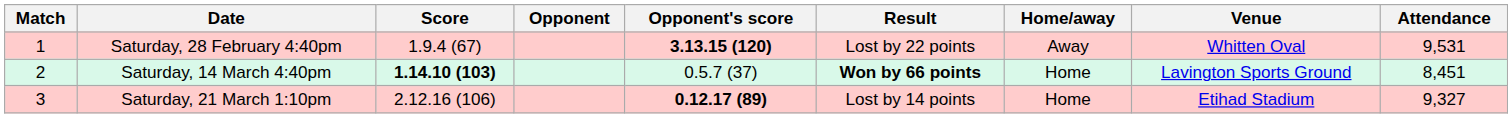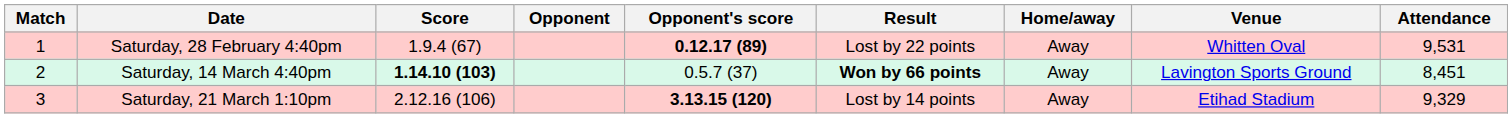Saturday, 28 February 4:40pm | Opponent's score: 3.13.15 (120) -> 0.12.17 (89)
Saturday, 14 March 4:40pm | Home/away: Home -> Away
Saturday, 21 March 1:10pm | Opponent's score: 0.12.17 (89) -> 3.13.15 (120)
Saturday, 21 March 1:10pm | Home/away: Home -> Away
Saturday, 21 March 1:10pm | Attendance: 9,327 -> 9,329
